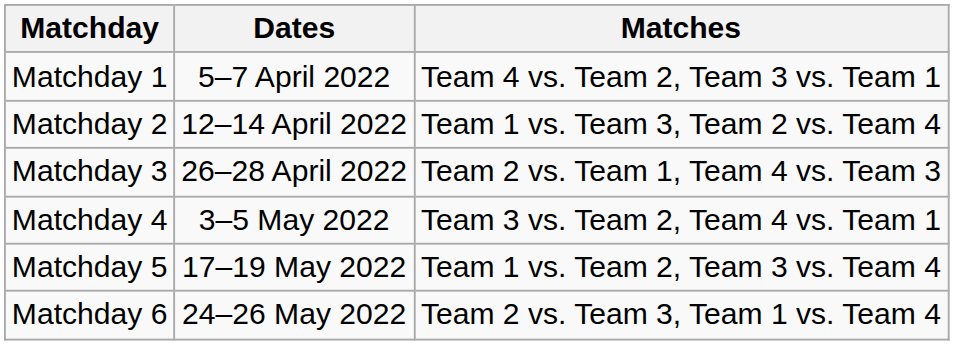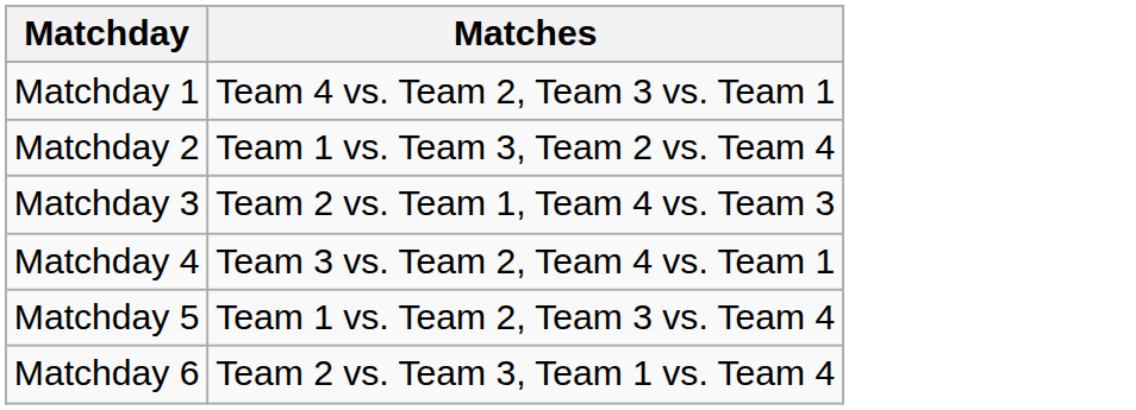- column: Dates | 5–7 April 2022 | 12–14 April 2022 | 26–28 April 2022 | 3–5 May 2022 | 17–19 May 2022 | 24–26 May 2022
